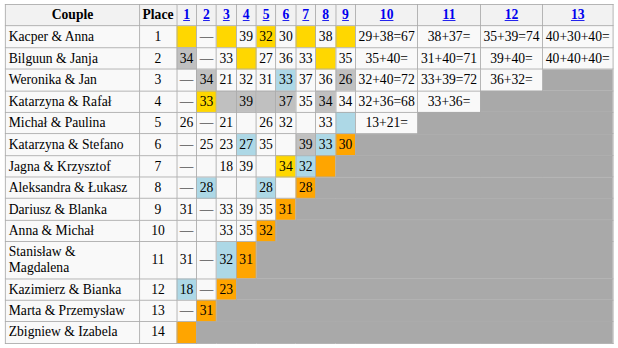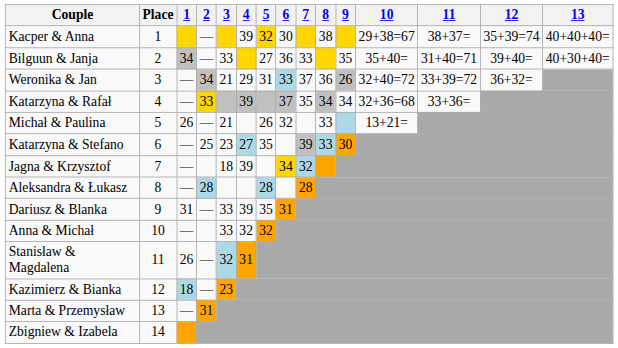Kacper & Anna | 13: 40+30+40= -> 40+40+40=
Bilguun & Janja | 13: 40+40+40= -> 40+30+40=
Weronika & Jan | 4: 32 -> 29
Anna & Michał | 4: 35 -> 32
Stanisław & Magdalena | 1: 31 -> 26
